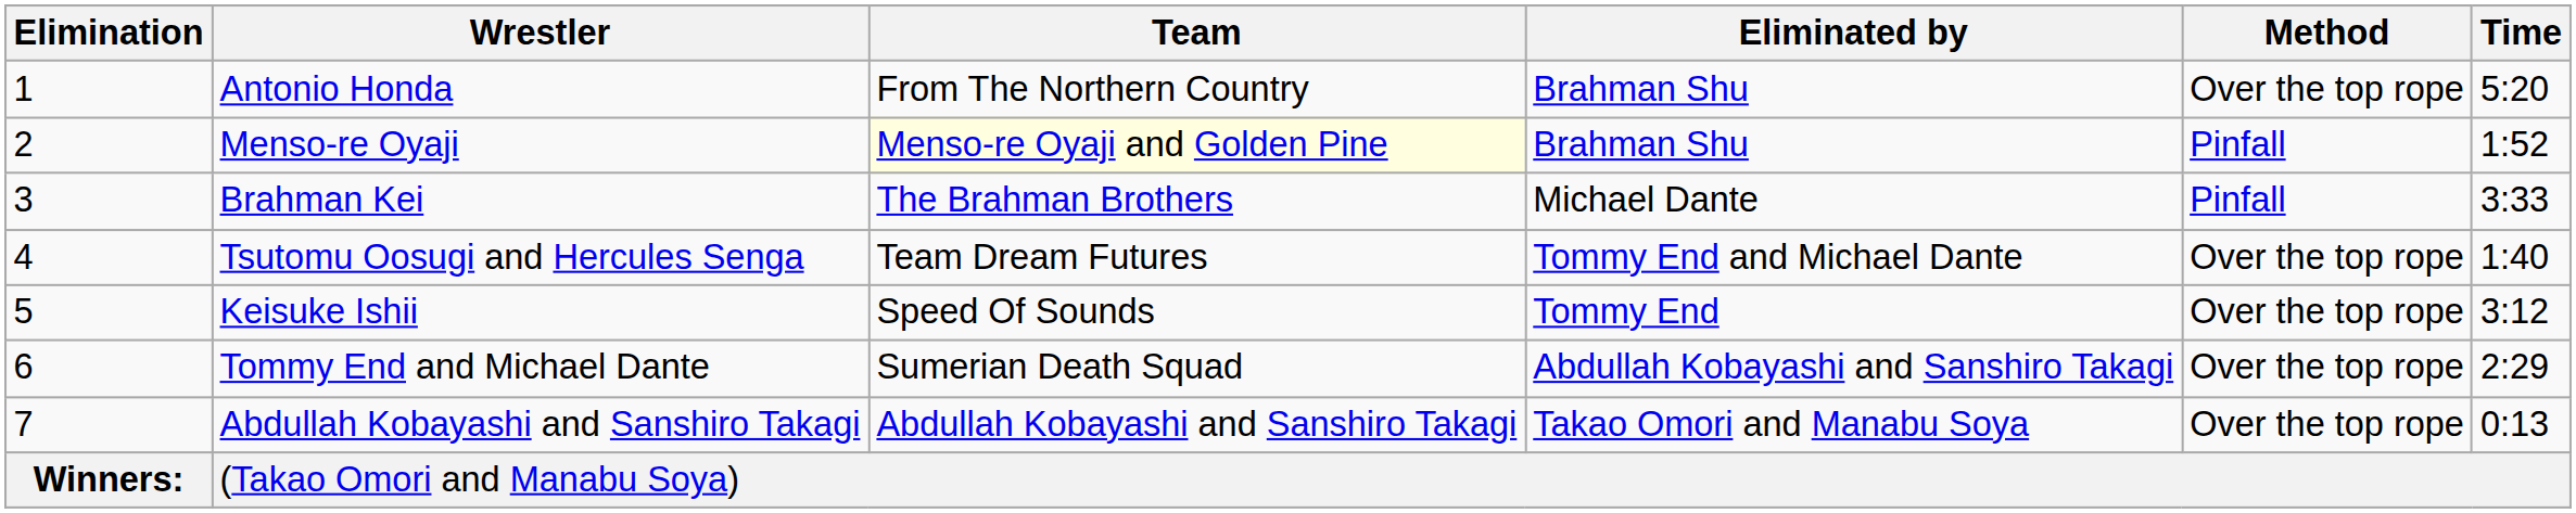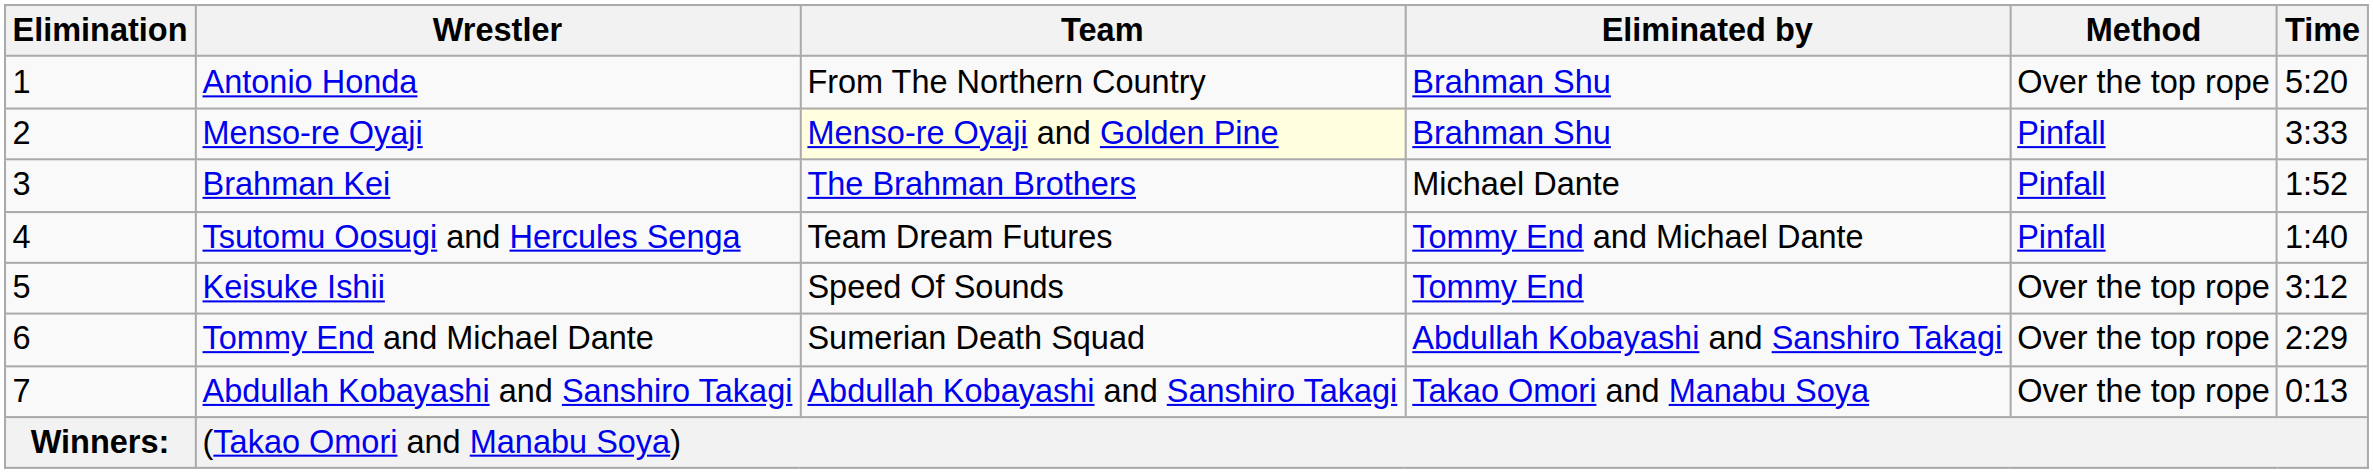Menso-re Oyaji | Time: 1:52 -> 3:33
Brahman Kei | Time: 3:33 -> 1:52
Tsutomu Oosugi and Hercules Senga | Method: Over the top rope -> Pinfall
